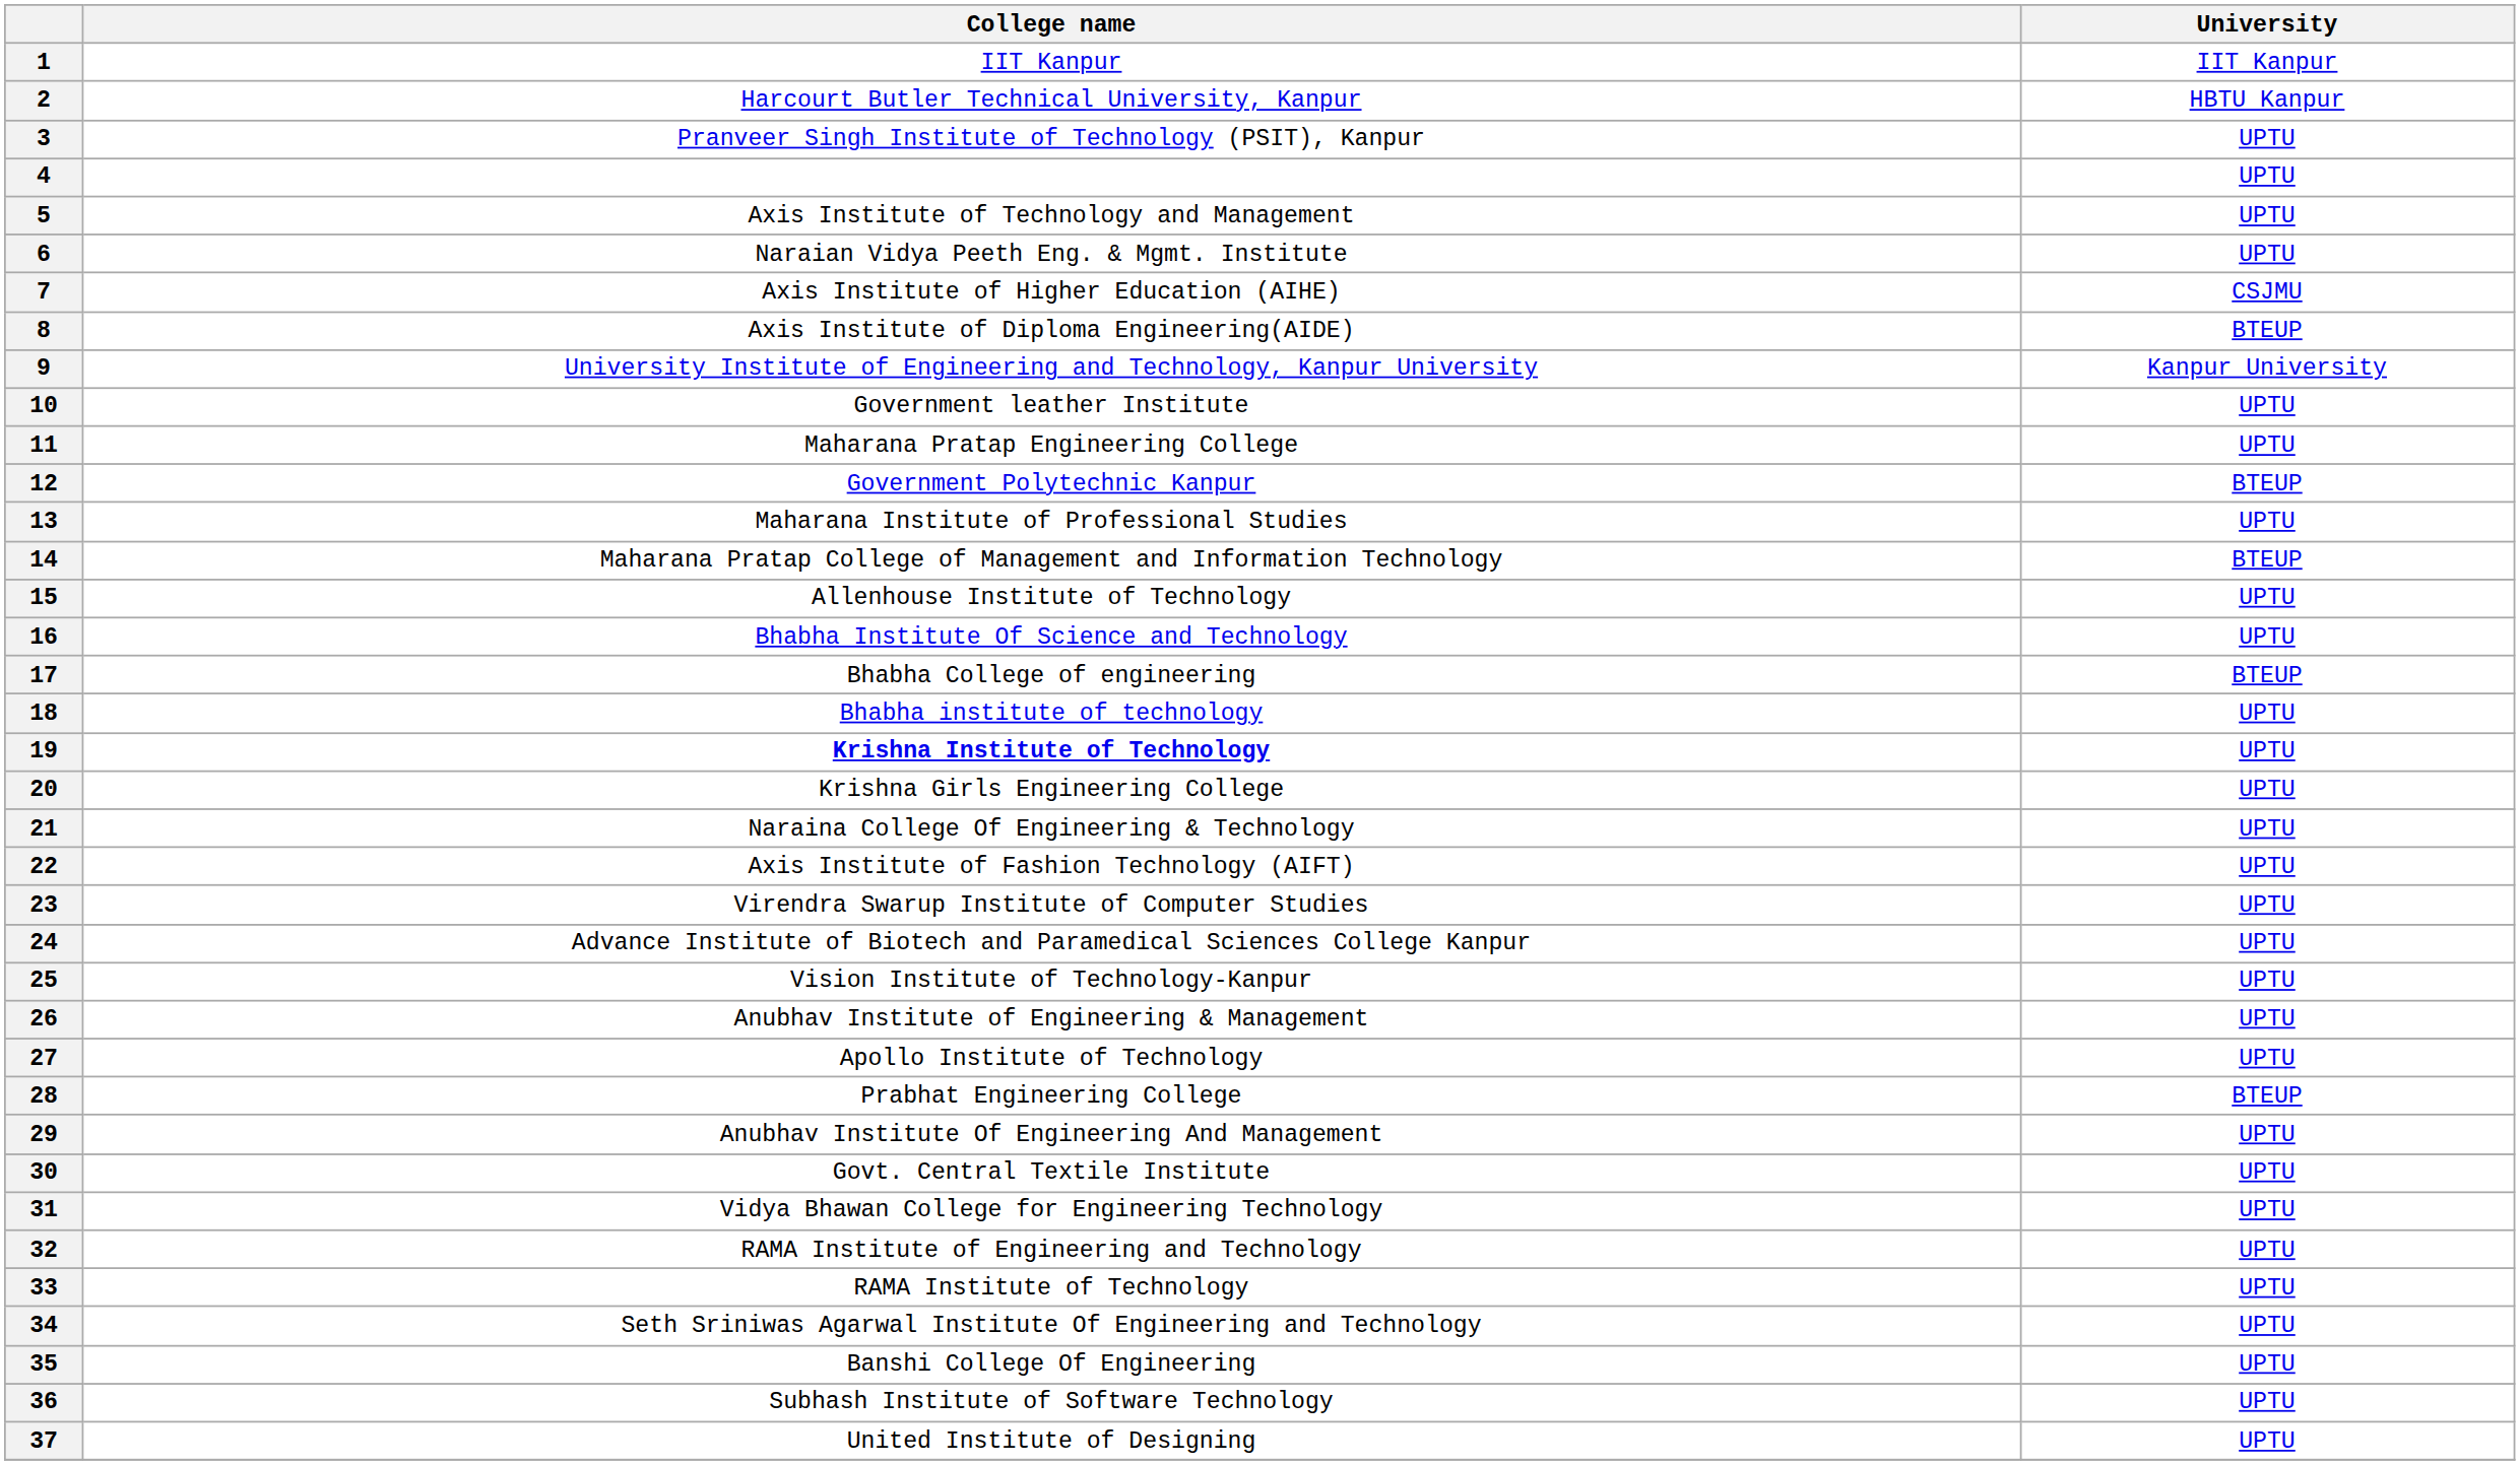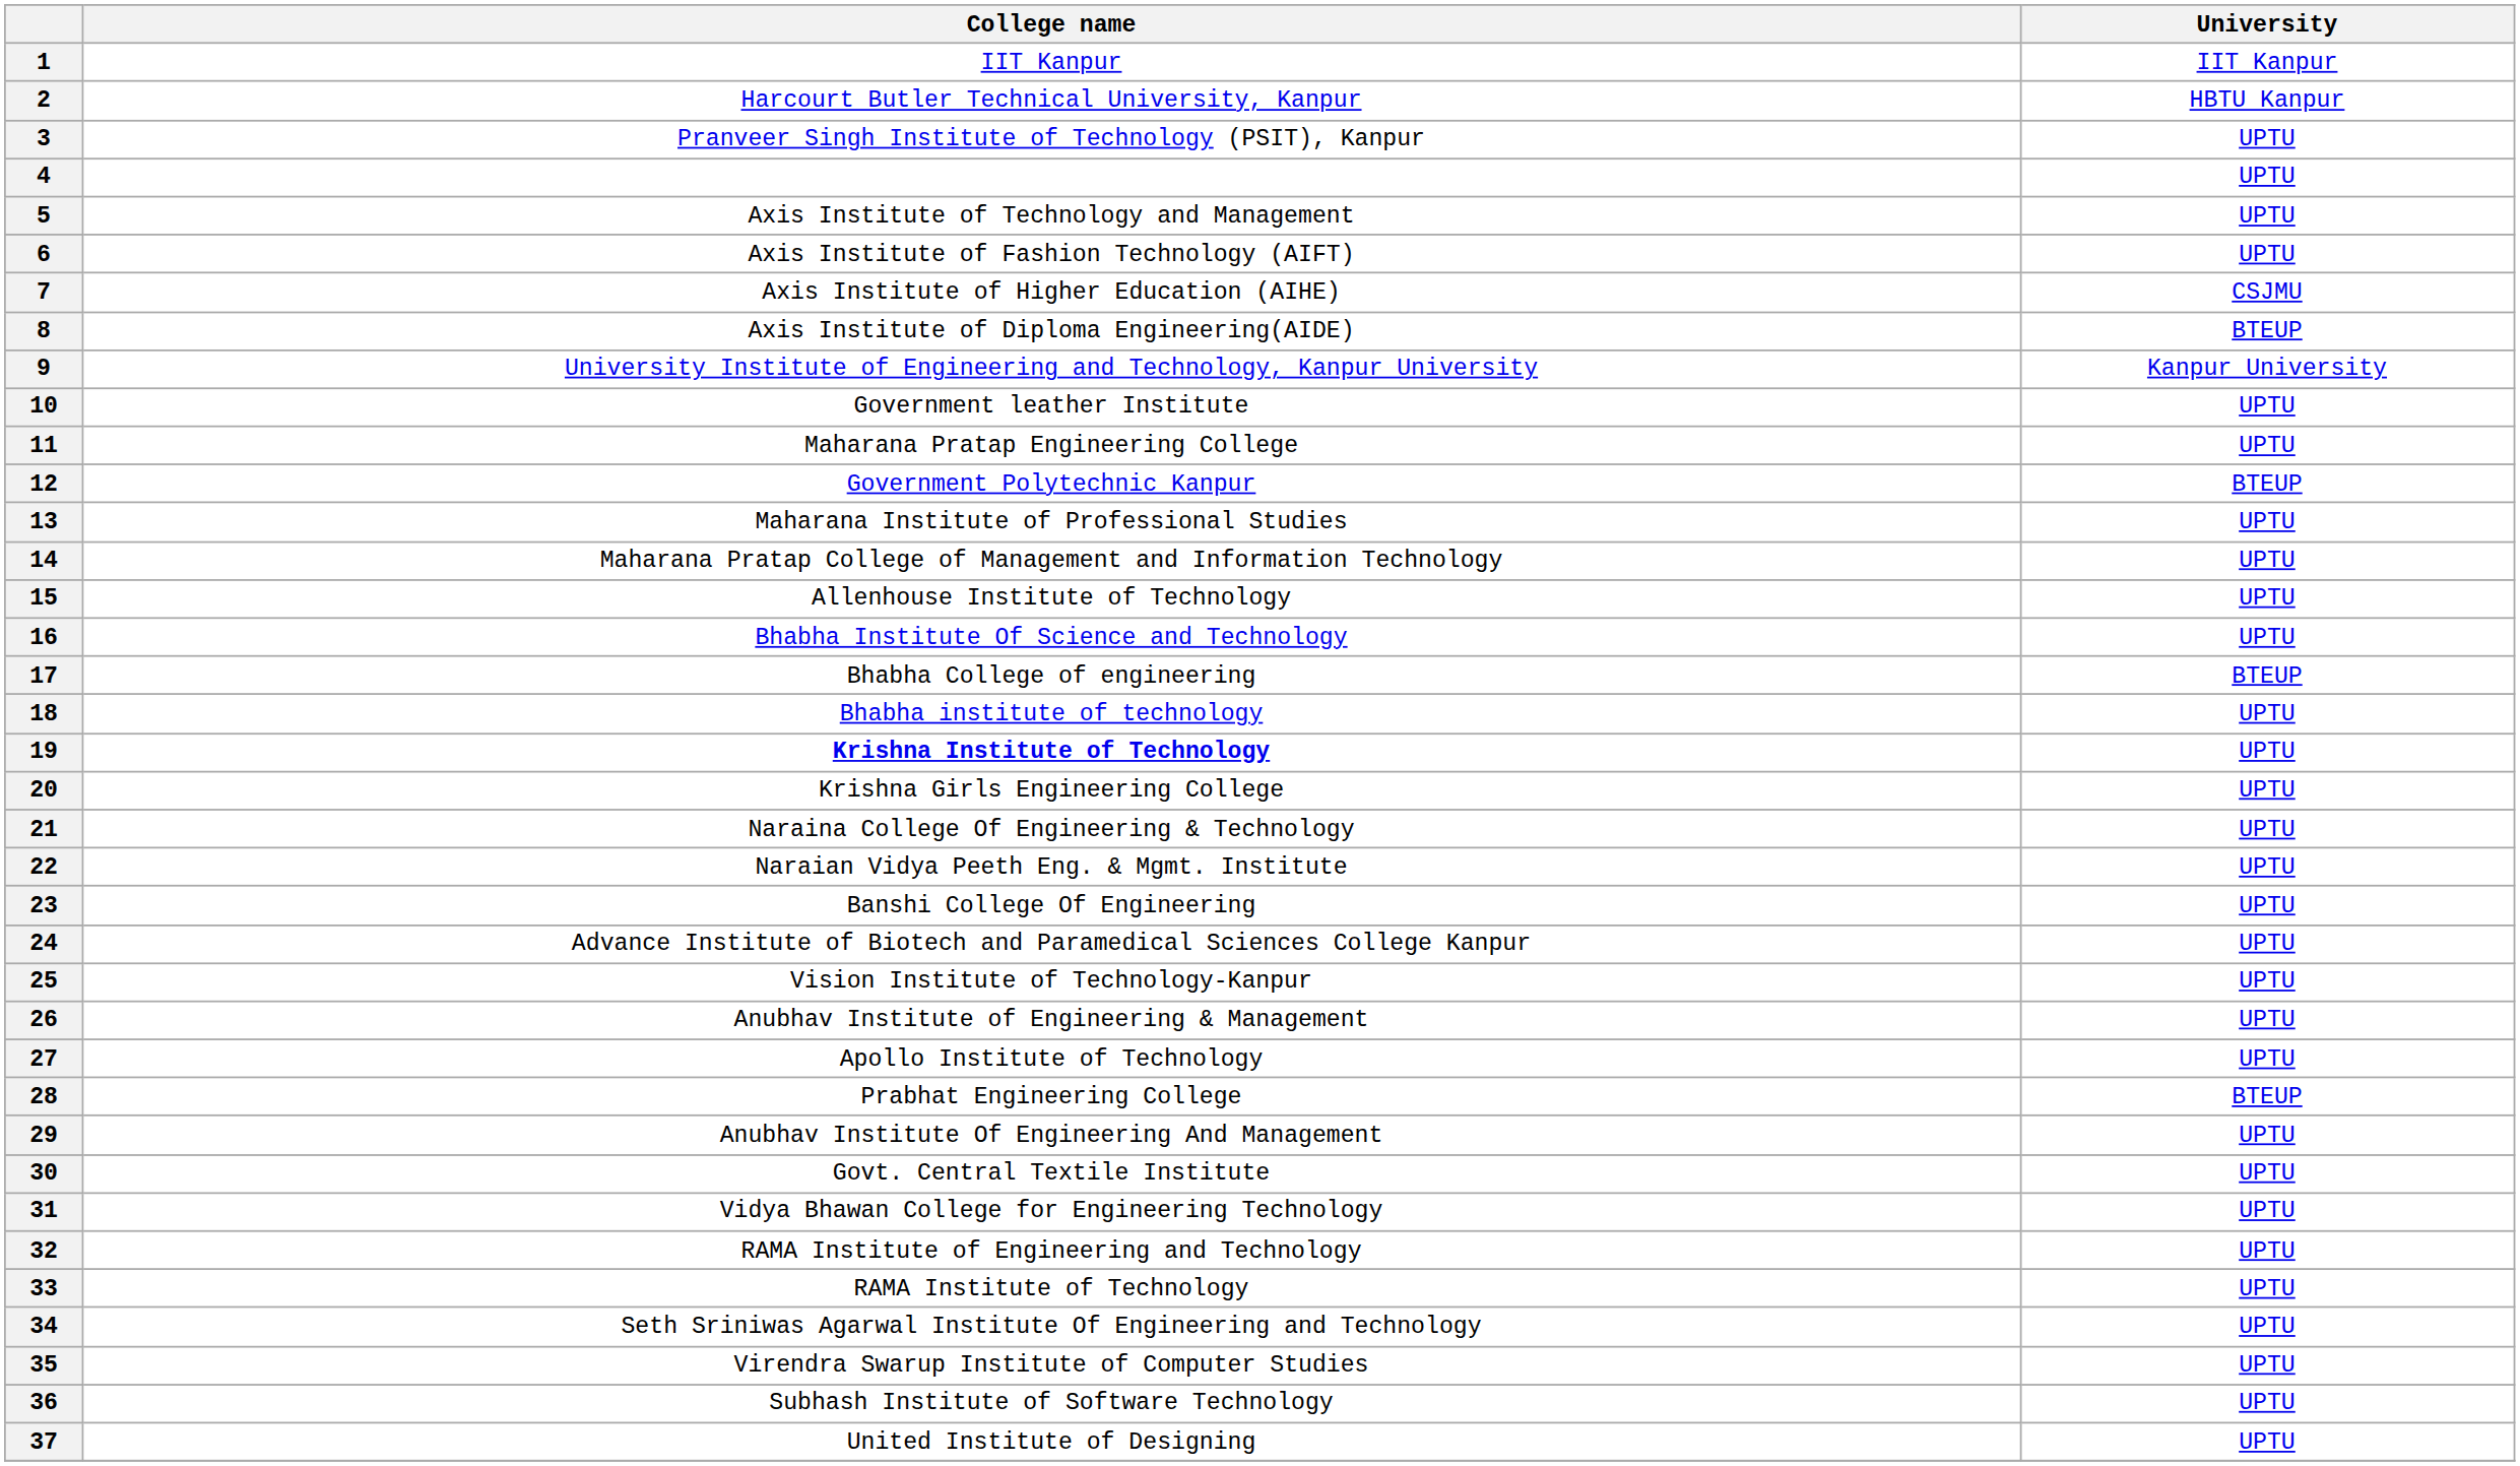6 | College name: Naraian Vidya Peeth Eng. & Mgmt. Institute -> Axis Institute of Fashion Technology (AIFT)
14 | University: BTEUP -> UPTU
22 | College name: Axis Institute of Fashion Technology (AIFT) -> Naraian Vidya Peeth Eng. & Mgmt. Institute
23 | College name: Virendra Swarup Institute of Computer Studies -> Banshi College Of Engineering
35 | College name: Banshi College Of Engineering -> Virendra Swarup Institute of Computer Studies
